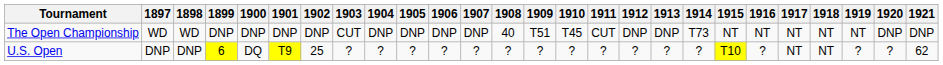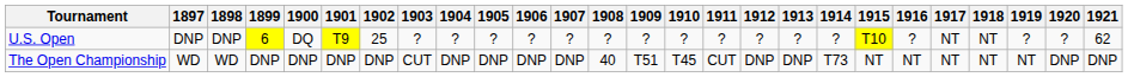rows swapped: U.S. Open <-> The Open Championship
